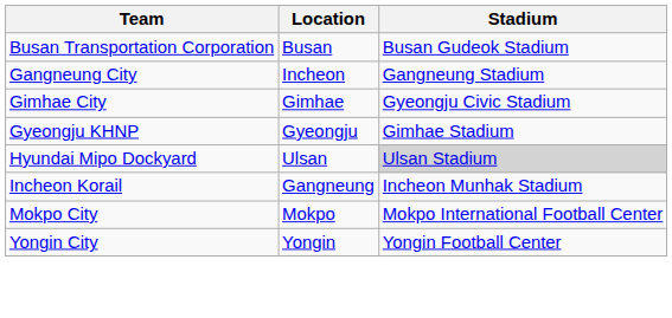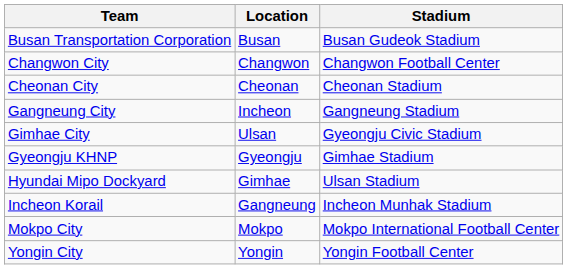+ row: Changwon City | Changwon | Changwon Football Center
+ row: Cheonan City | Cheonan | Cheonan Stadium
Gimhae City | Location: Gimhae -> Ulsan
Hyundai Mipo Dockyard | Location: Ulsan -> Gimhae
Hyundai Mipo Dockyard | Stadium: lightgrey background -> no background
